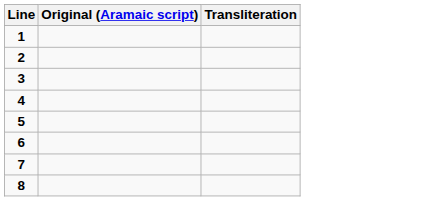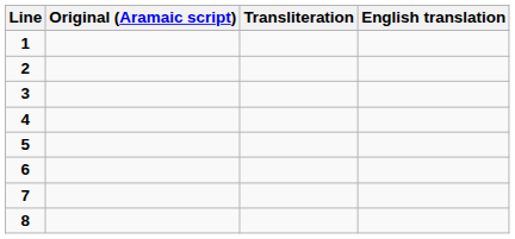+ column: English translation
